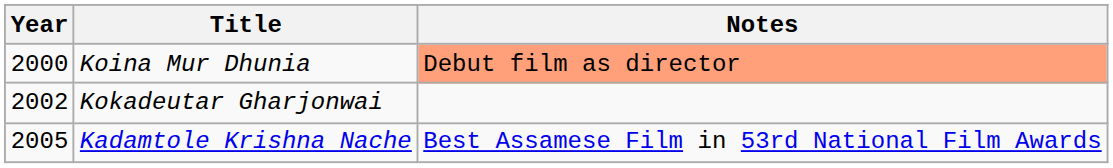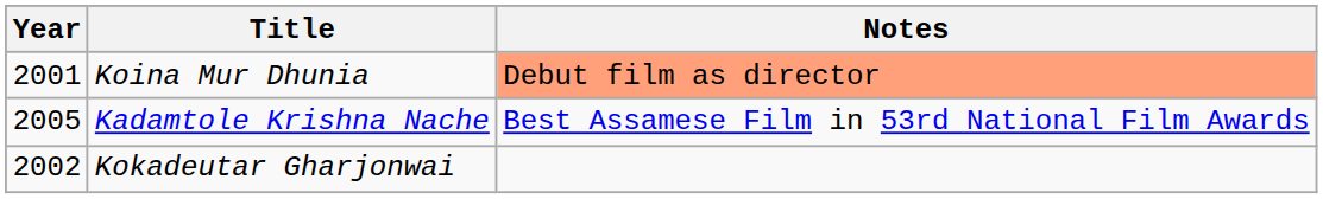Koina Mur Dhunia | Year: 2000 -> 2001
rows swapped: Kokadeutar Gharjonwai <-> Kadamtole Krishna Nache
